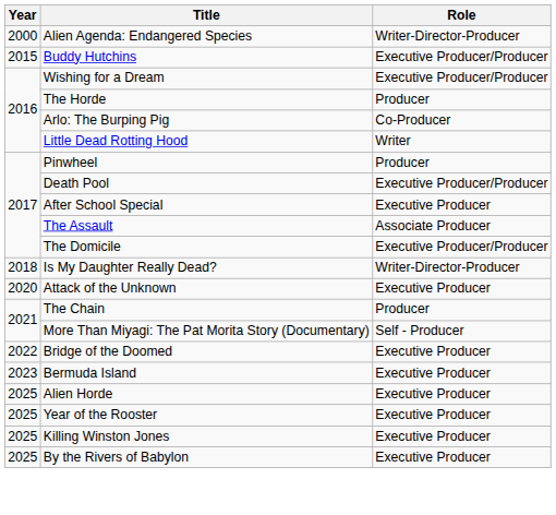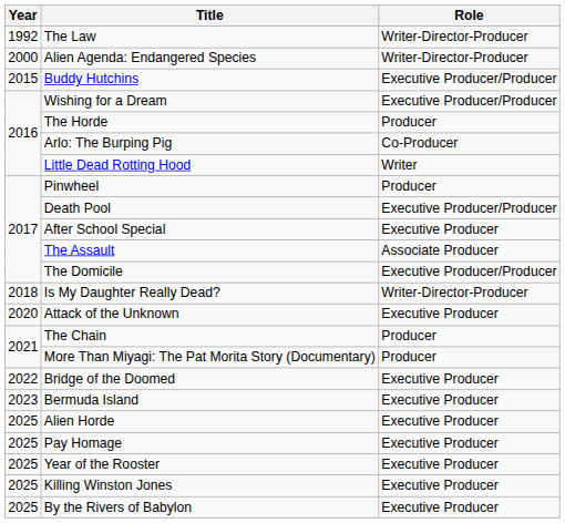+ row: 1992 | The Law | Writer-Director-Producer
More Than Miyagi: The Pat Morita Story (Documentary) | Role: Self - Producer -> Producer
+ row: 2025 | Pay Homage | Executive Producer
